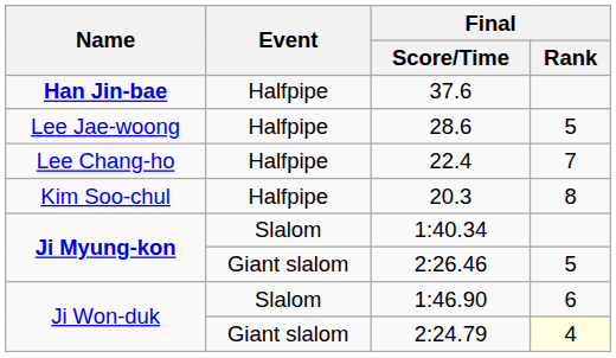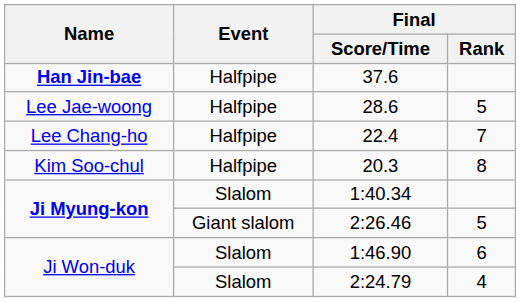2:24.79 | Event: Giant slalom -> Slalom
2:24.79 | Final / Rank: lightyellow background -> no background
